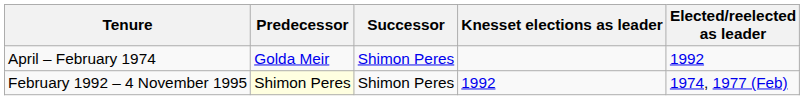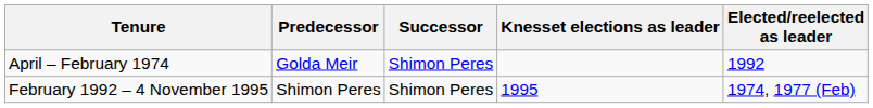February 1992 – 4 November 1995 | Predecessor: lightyellow background -> no background
February 1992 – 4 November 1995 | Knesset elections as leader: 1992 -> 1995
